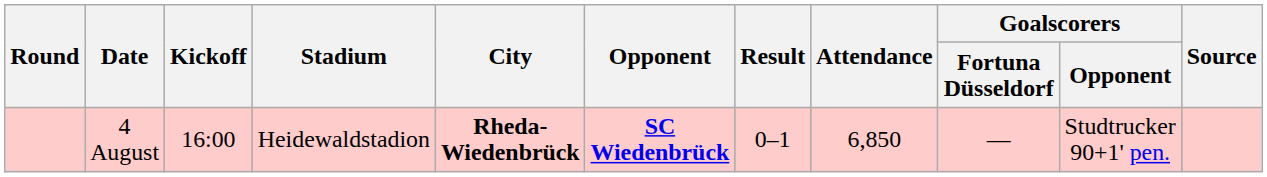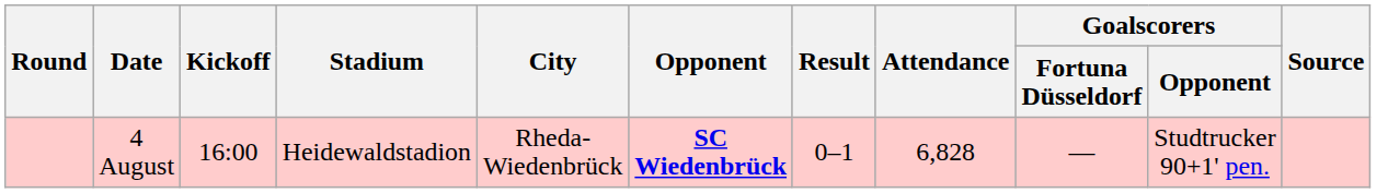4 August | City: bold -> normal
4 August | Attendance: 6,850 -> 6,828
